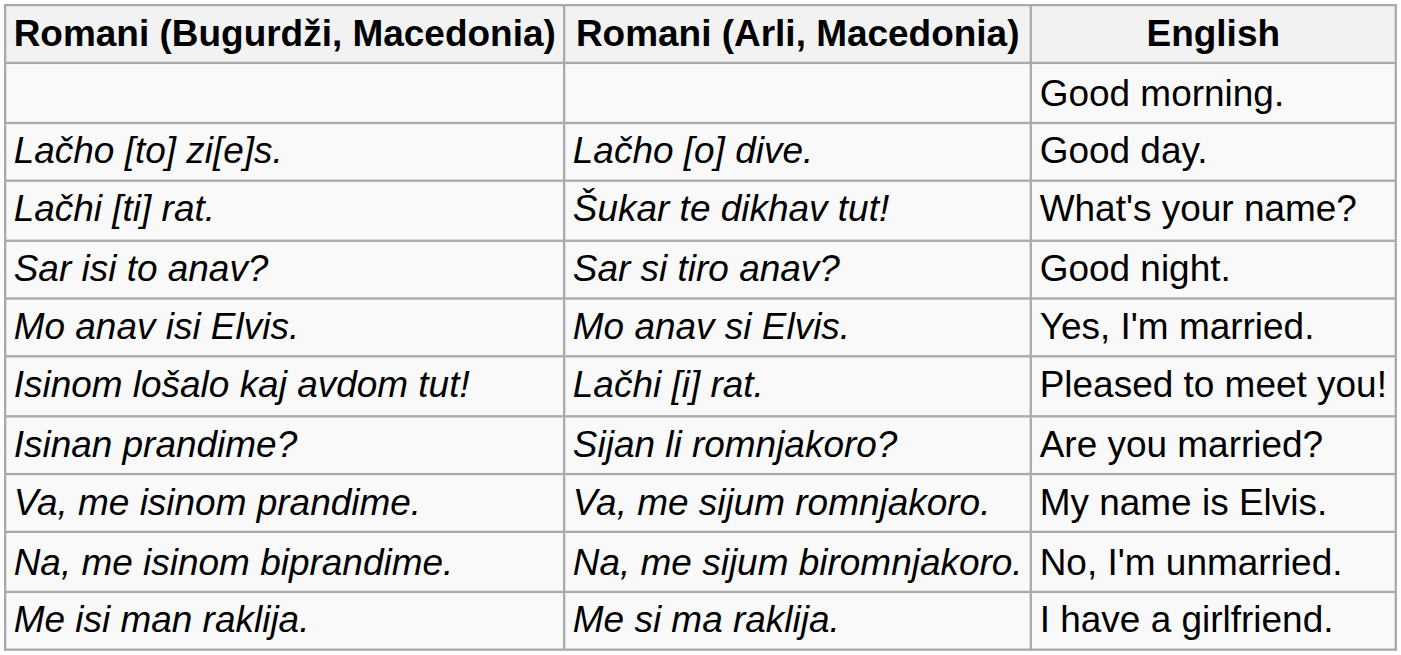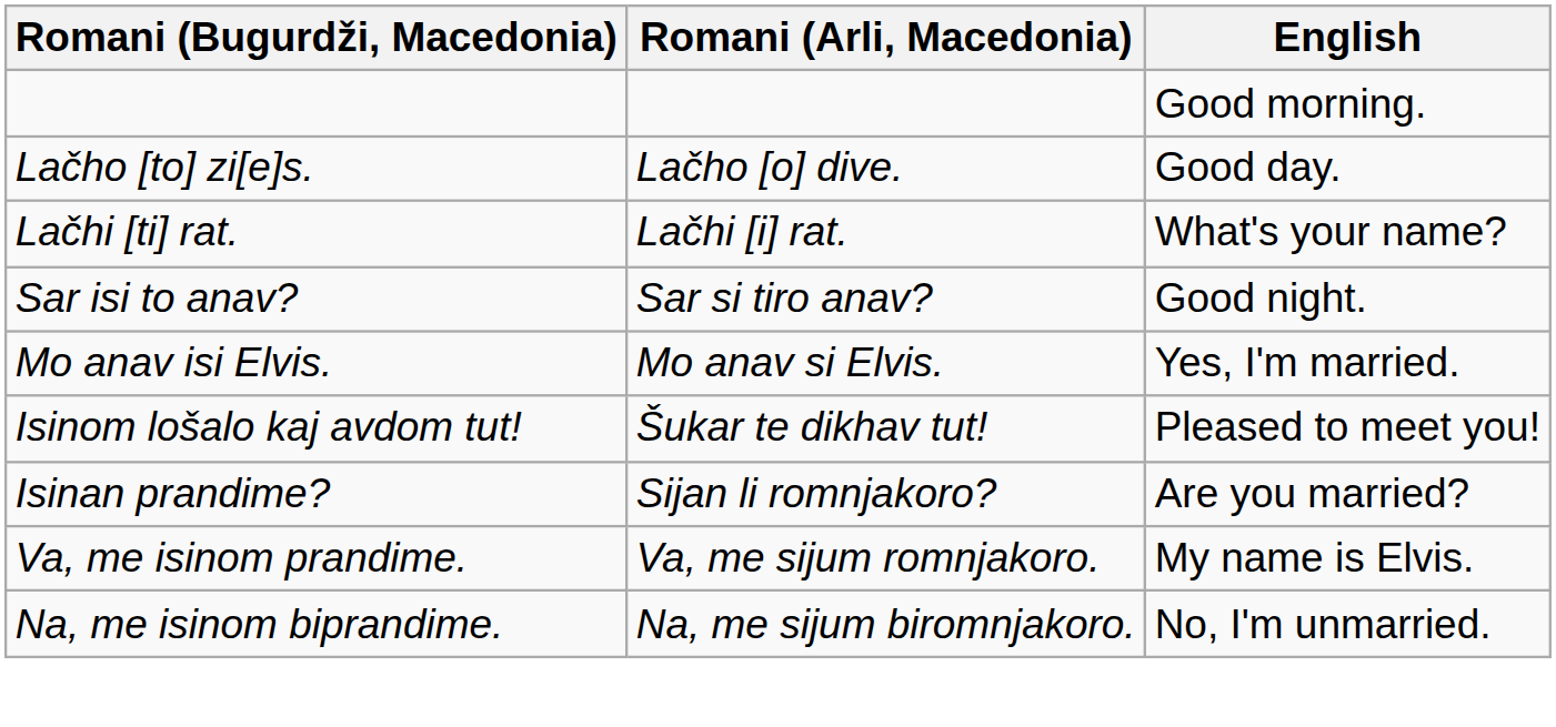Lačhi [ti] rat. | Romani (Arli, Macedonia): Šukar te dikhav tut! -> Lačhi [i] rat.
Isinom lošalo kaj avdom tut! | Romani (Arli, Macedonia): Lačhi [i] rat. -> Šukar te dikhav tut!
- row: Me isi man raklija. | Me si ma raklija. | I have a girlfriend.
